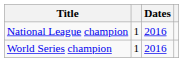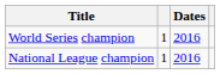rows swapped: National League champion <-> World Series champion
